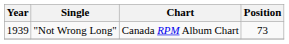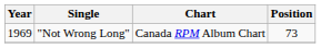"Not Wrong Long" | Year: 1939 -> 1969
